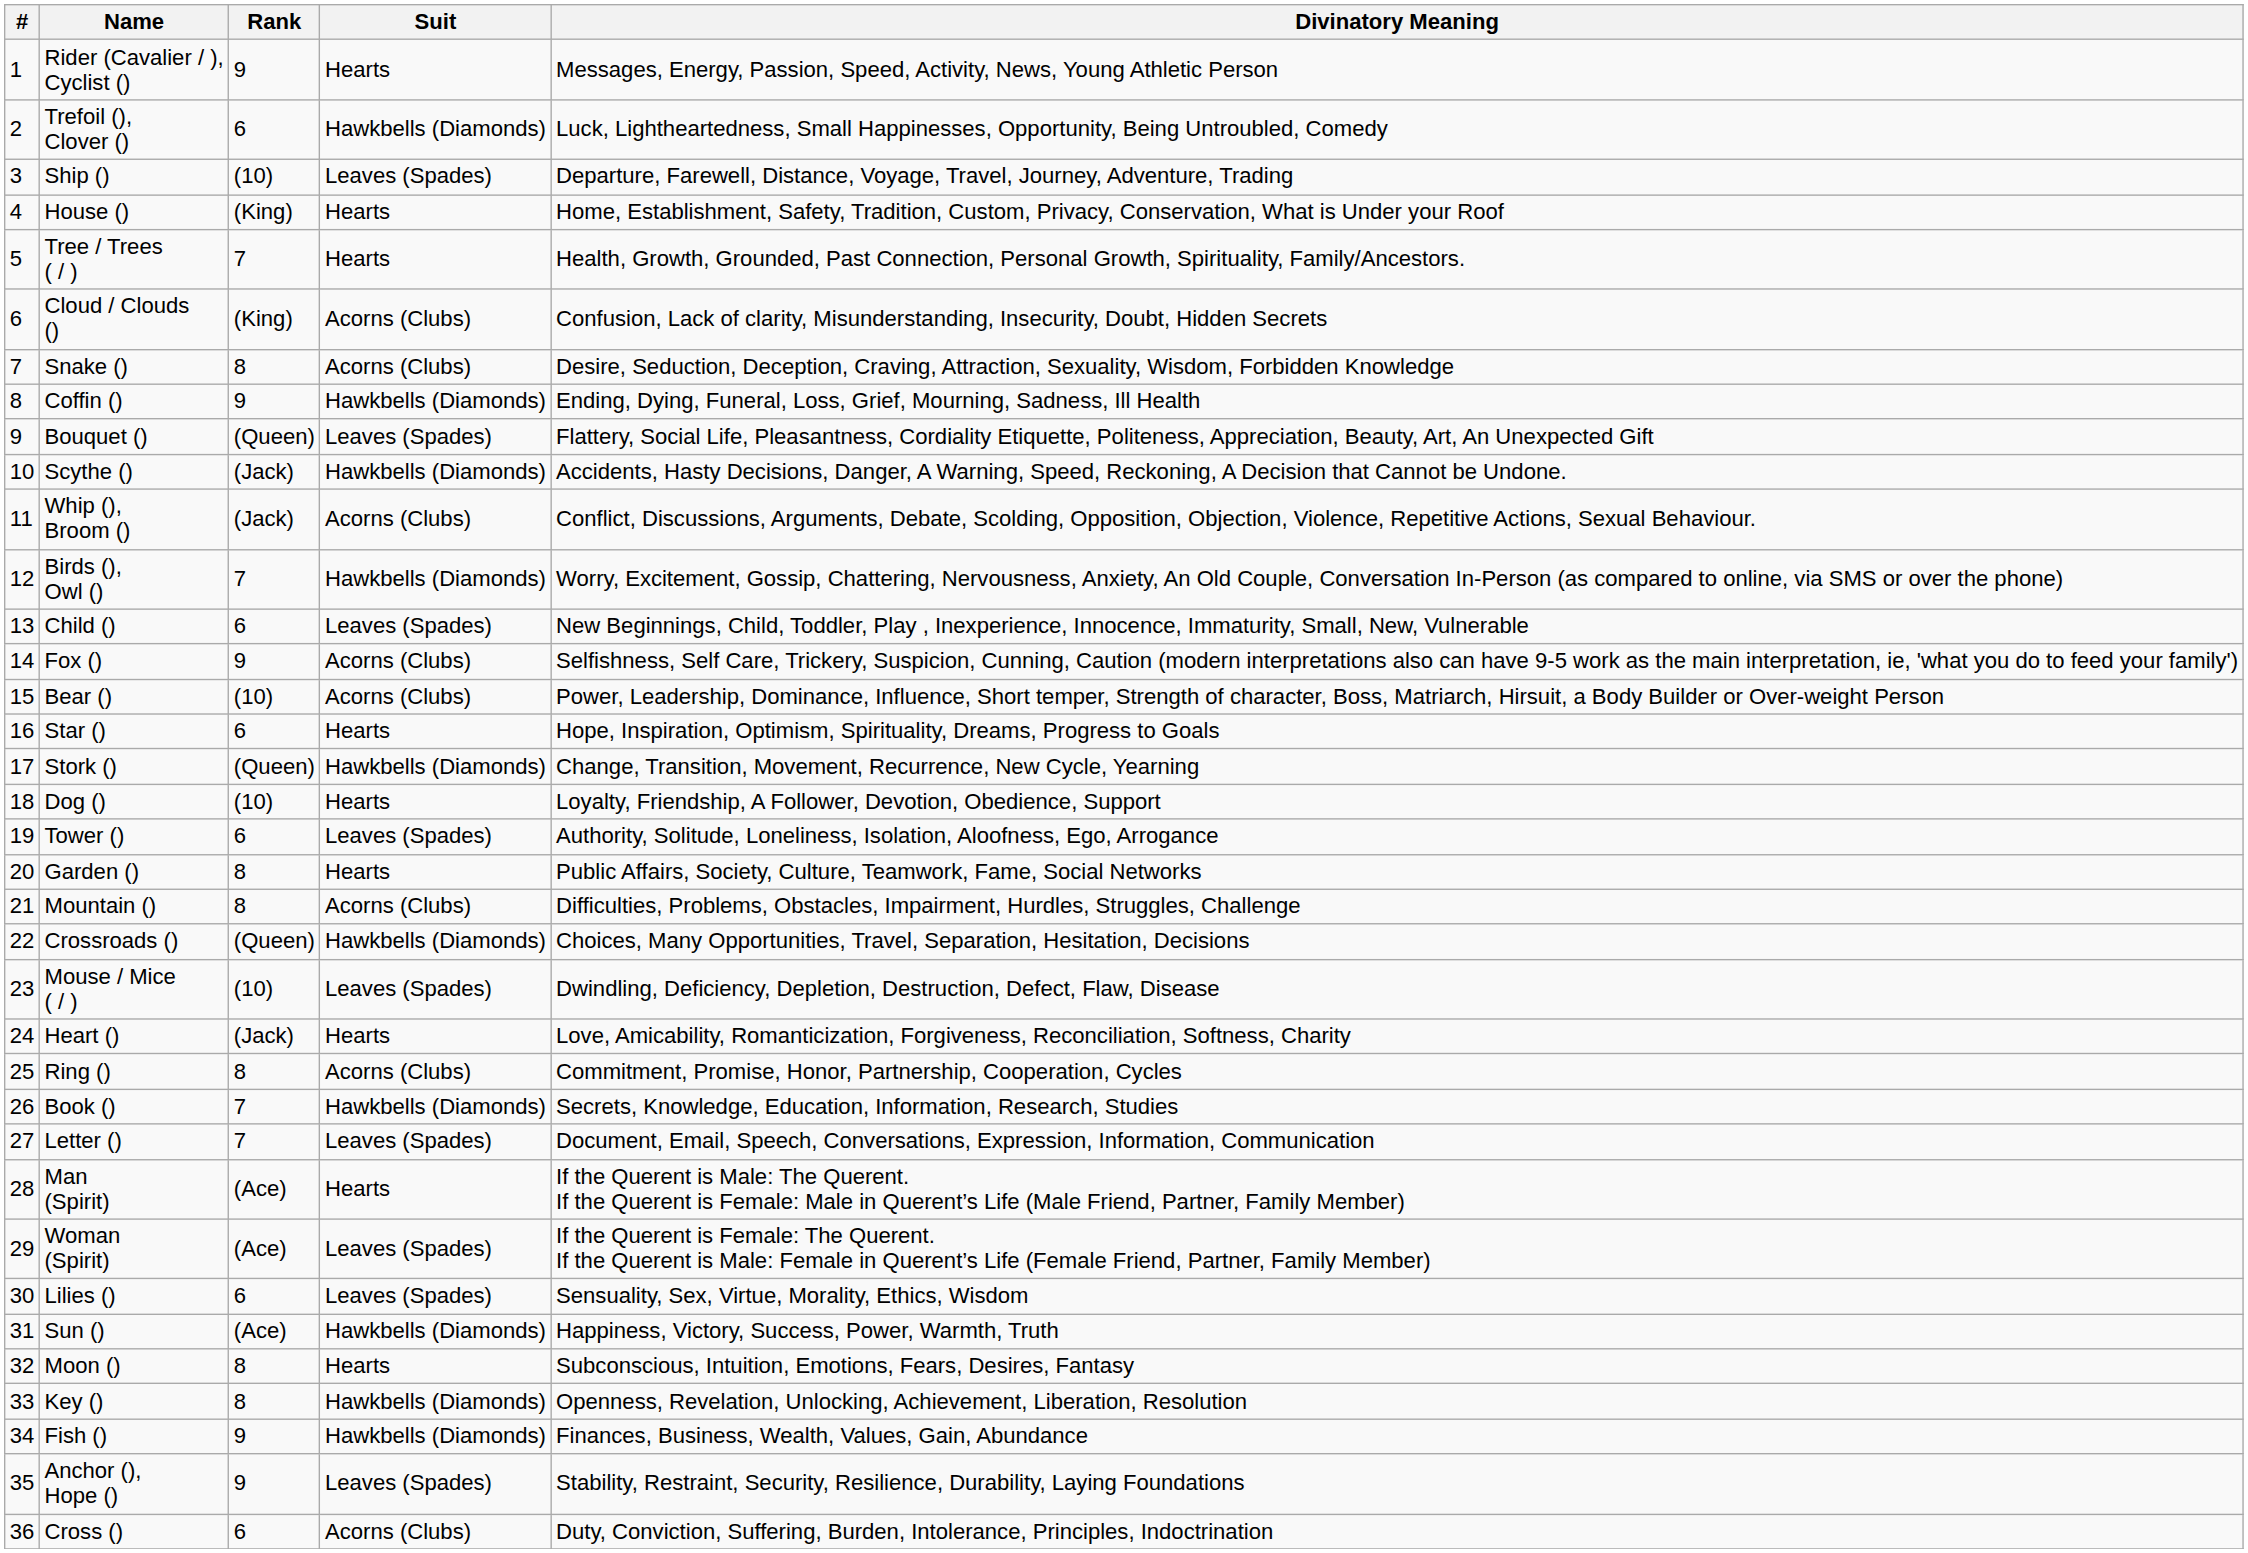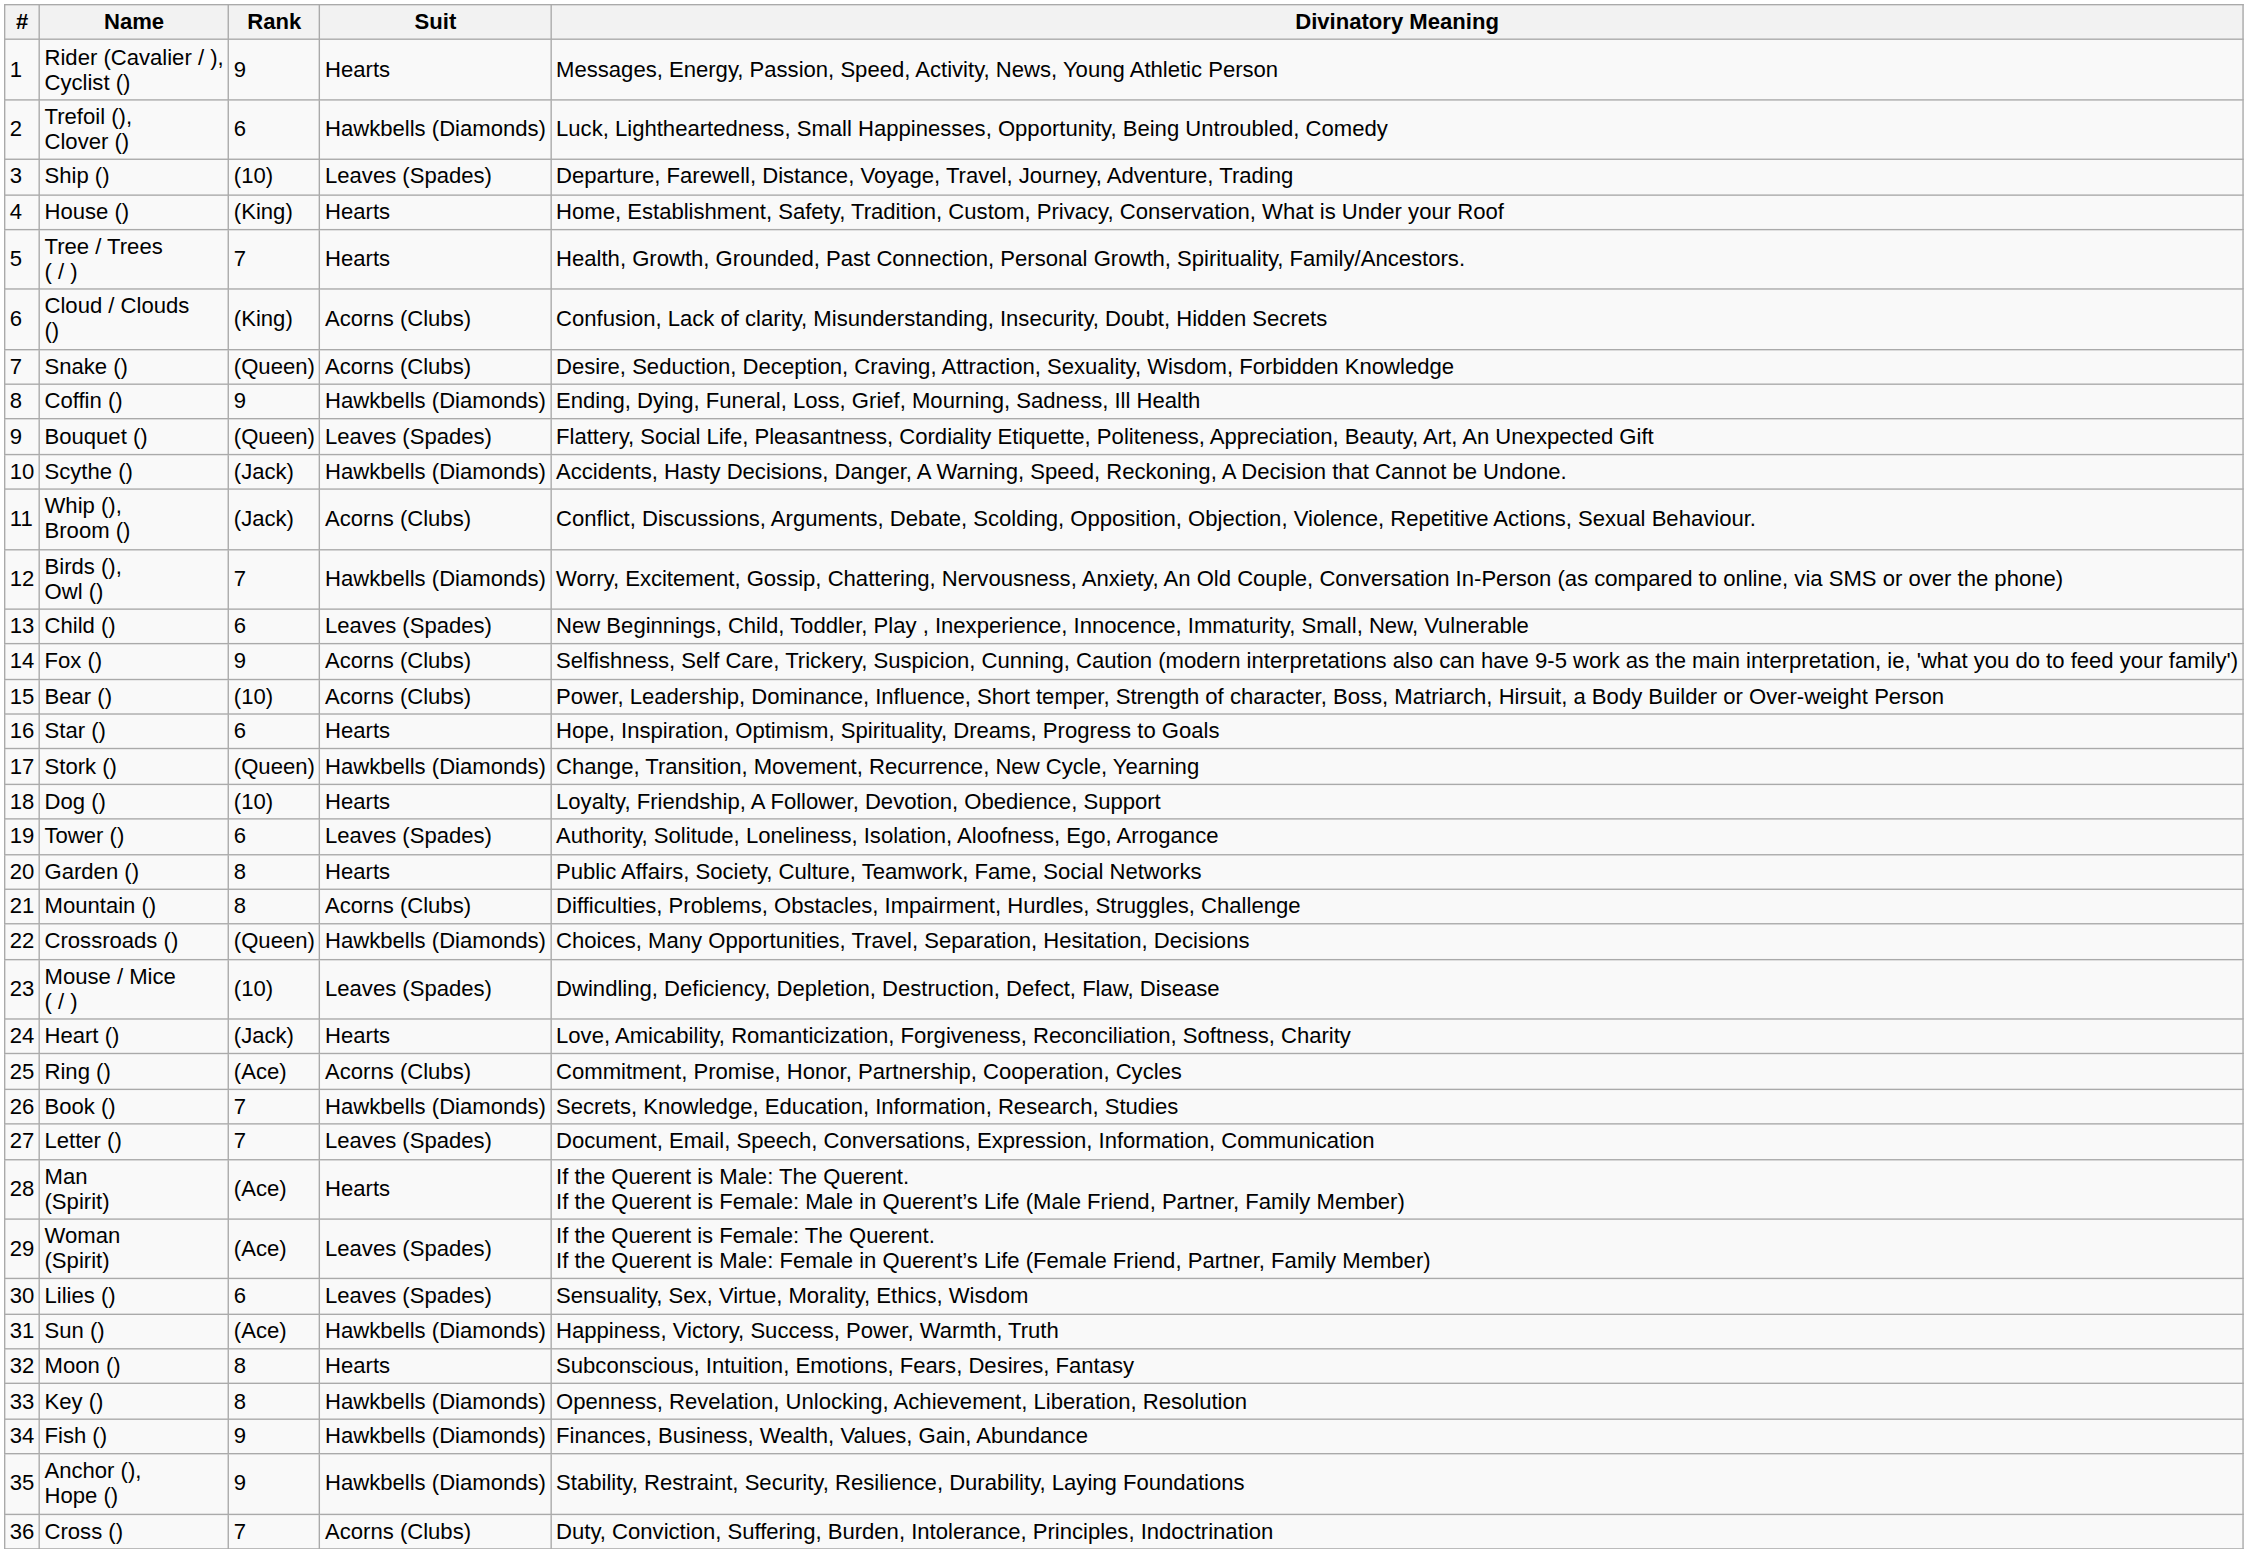Snake () | Rank: 8 -> (Queen)
Ring () | Rank: 8 -> (Ace)
Anchor (), Hope () | Suit: Leaves (Spades) -> Hawkbells (Diamonds)
Cross () | Rank: 6 -> 7
